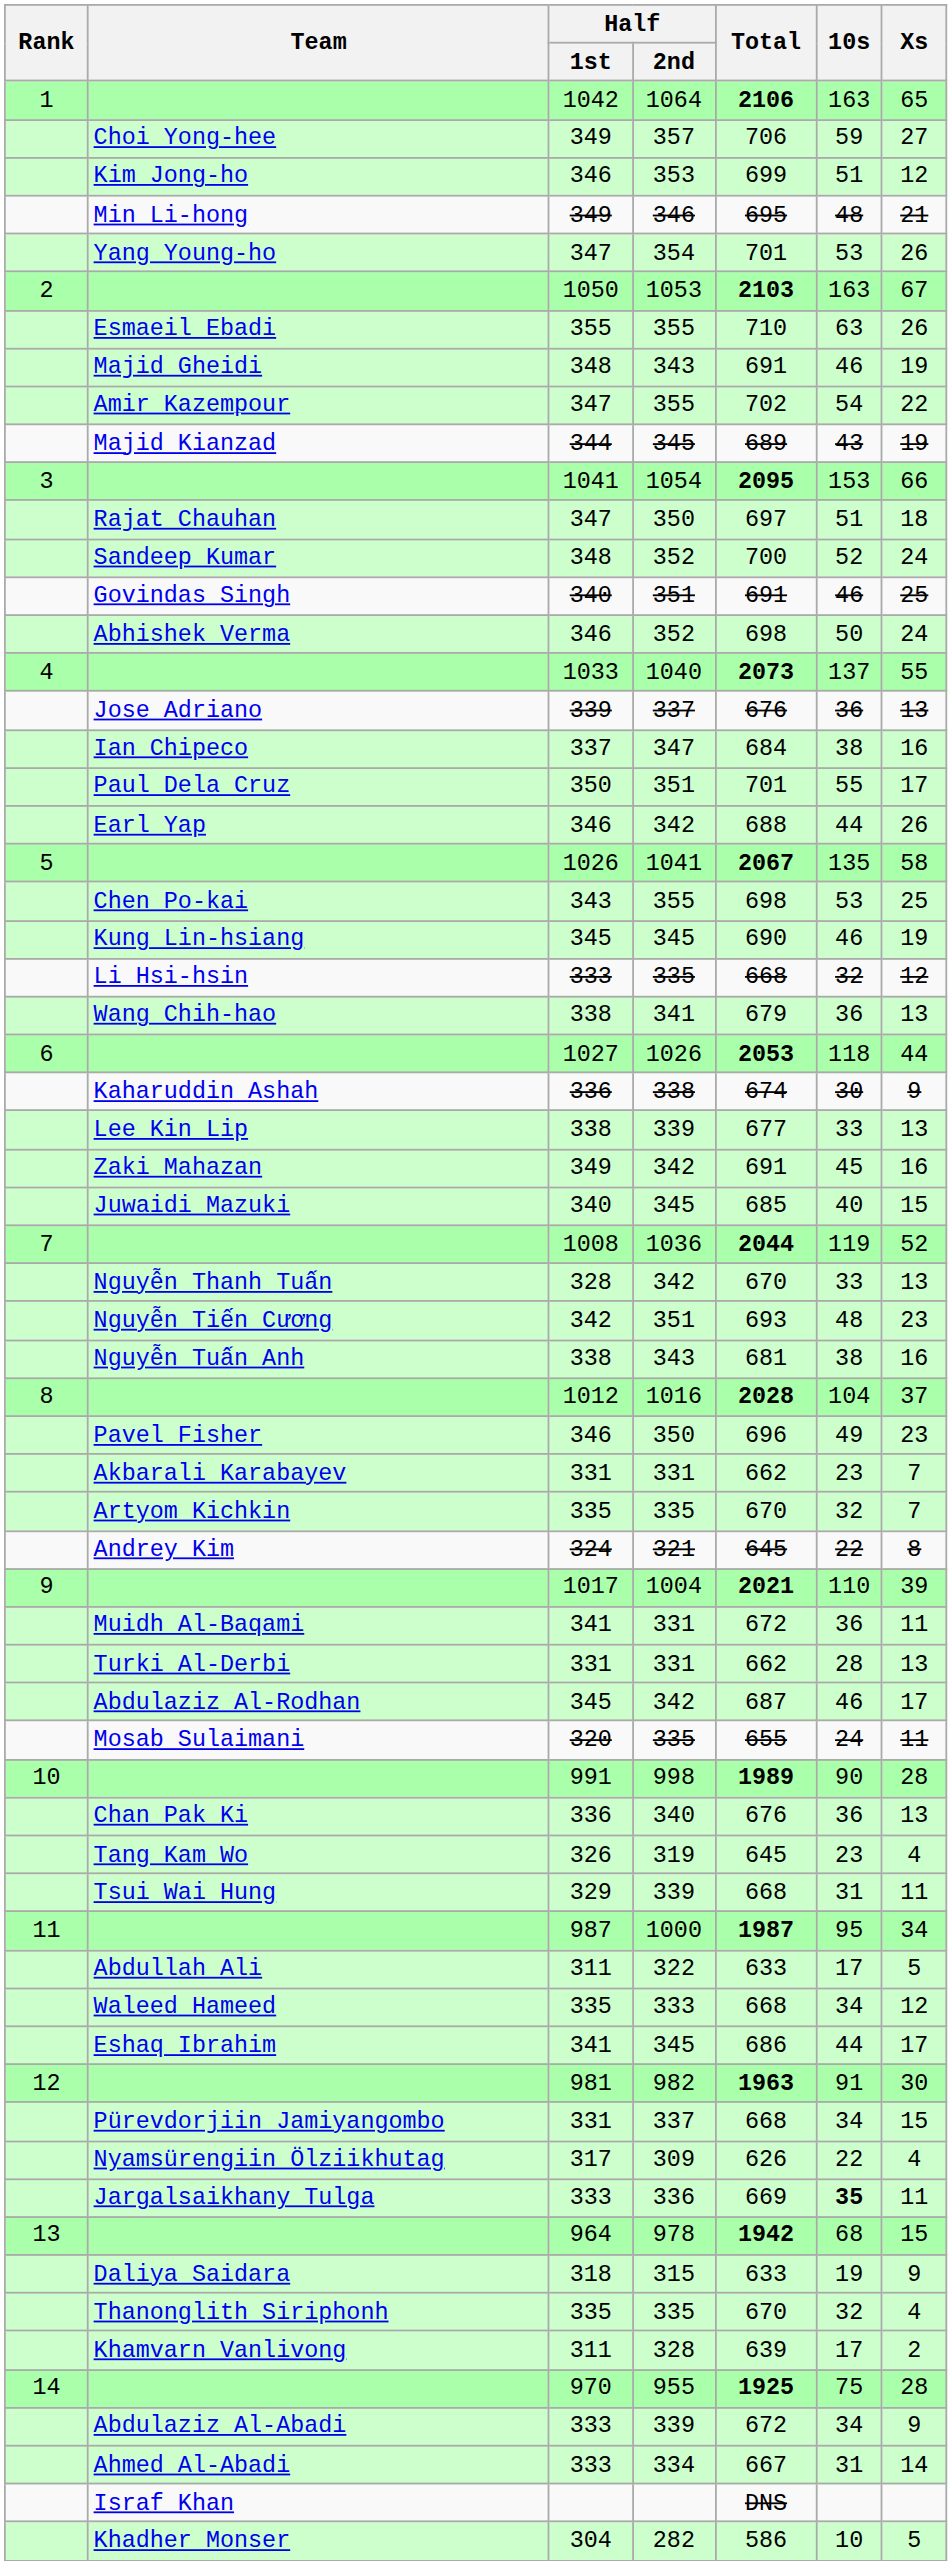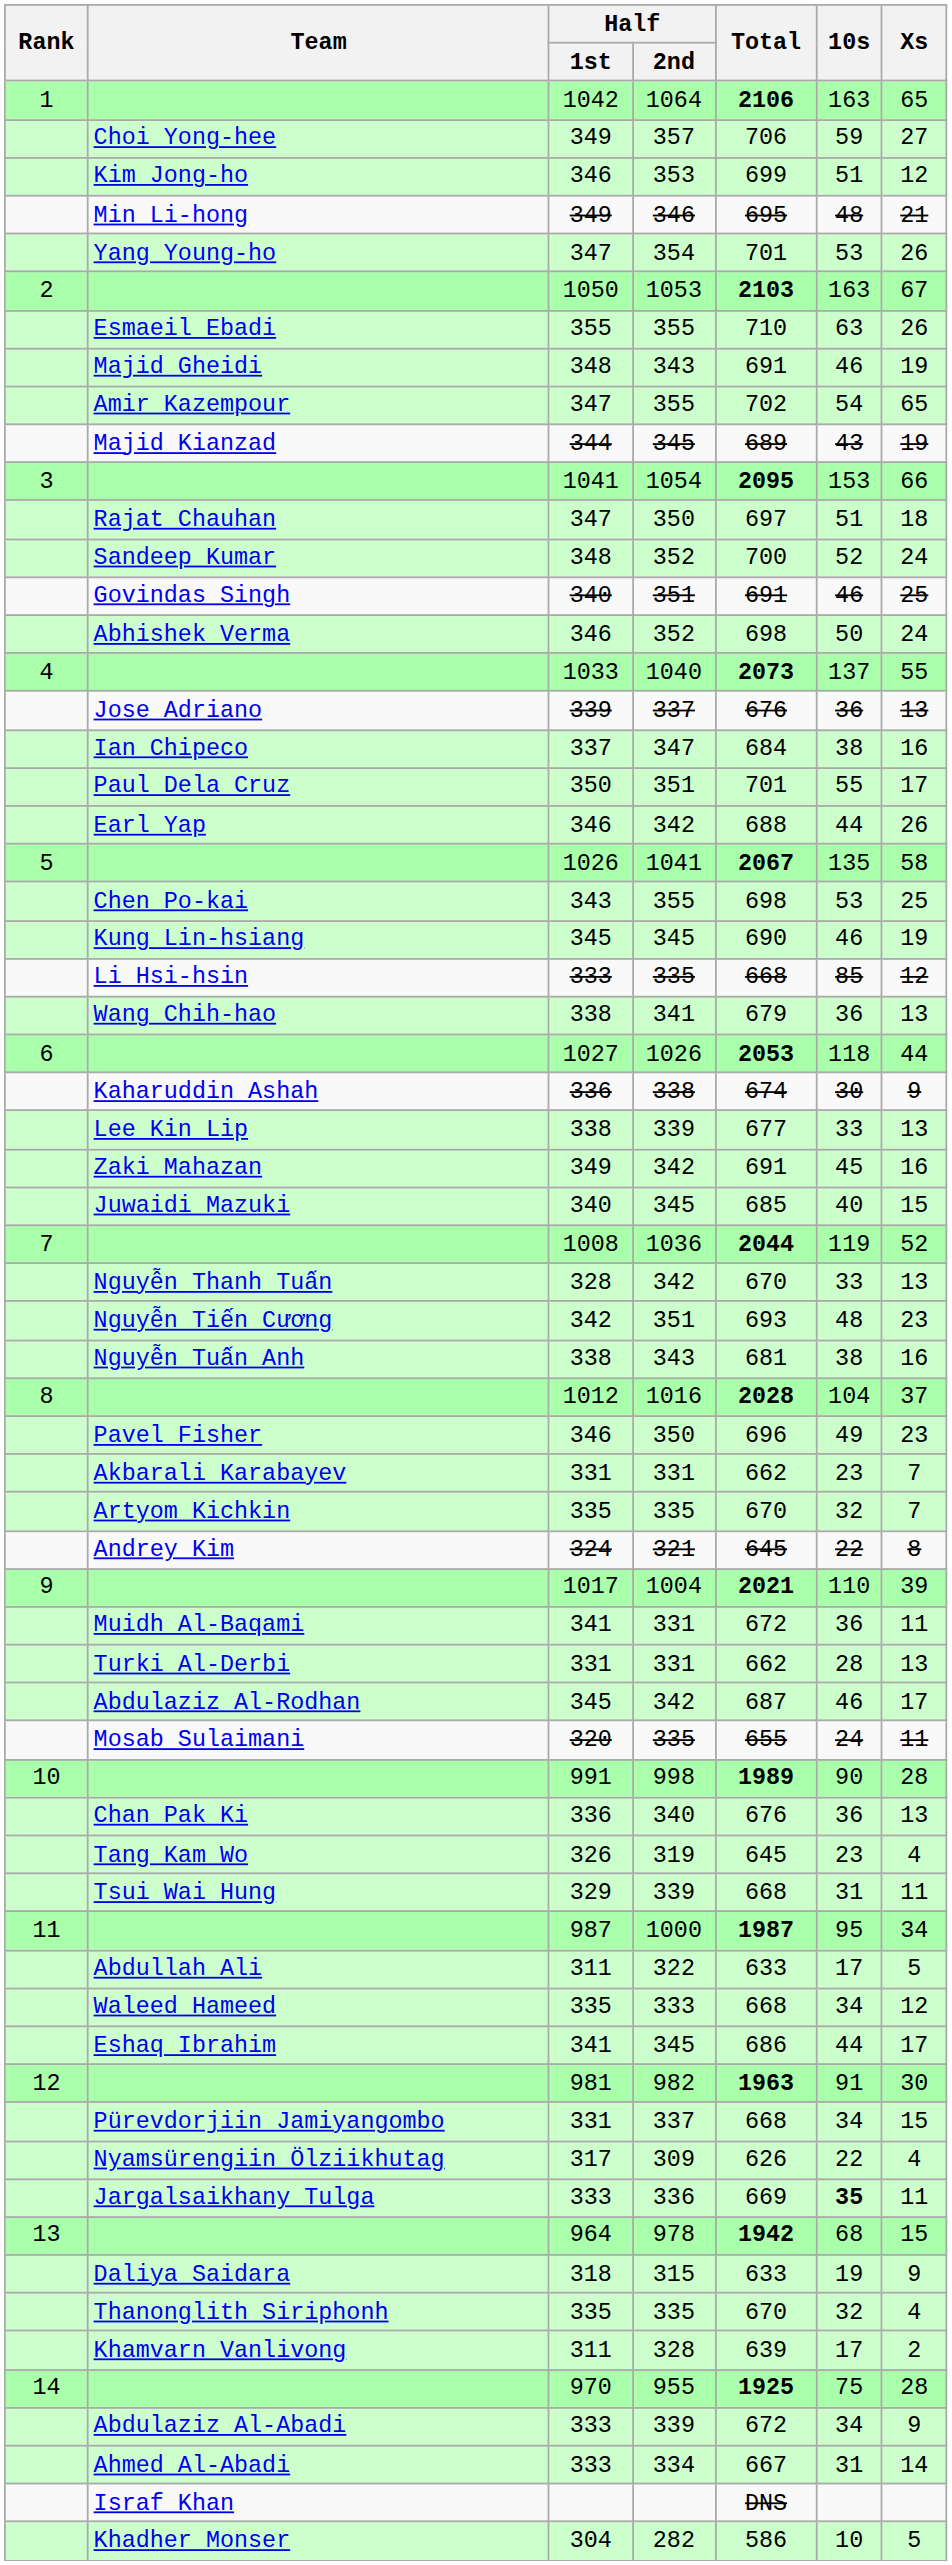Amir Kazempour | Xs: 22 -> 65
Li Hsi-hsin | 10s: 32 -> 85
